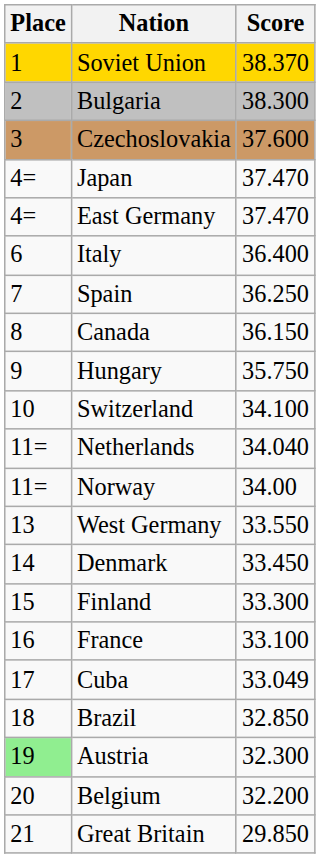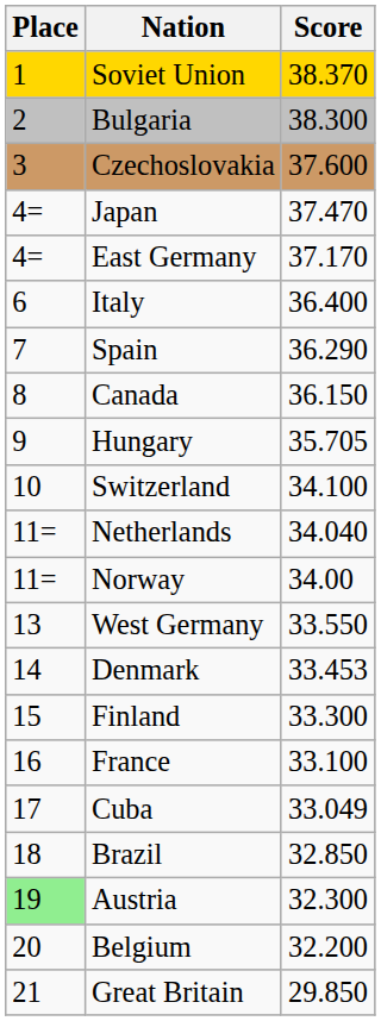East Germany | Score: 37.470 -> 37.170
Spain | Score: 36.250 -> 36.290
Hungary | Score: 35.750 -> 35.705
Denmark | Score: 33.450 -> 33.453
